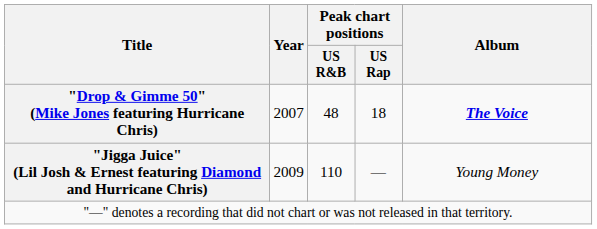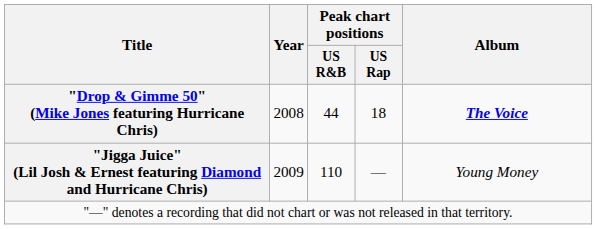"Drop & Gimme 50" (Mike Jones featuring Hurricane Chris) | Year: 2007 -> 2008
"Drop & Gimme 50" (Mike Jones featuring Hurricane Chris) | Peak chart positions / US R&B: 48 -> 44
